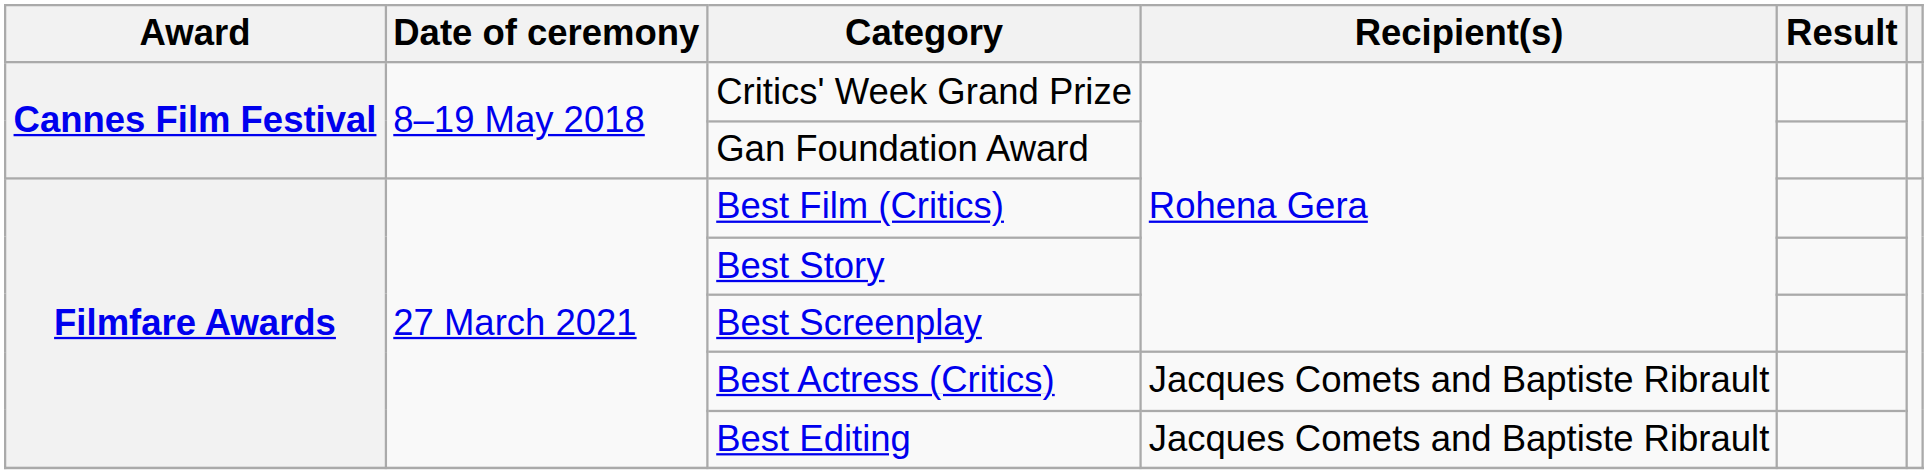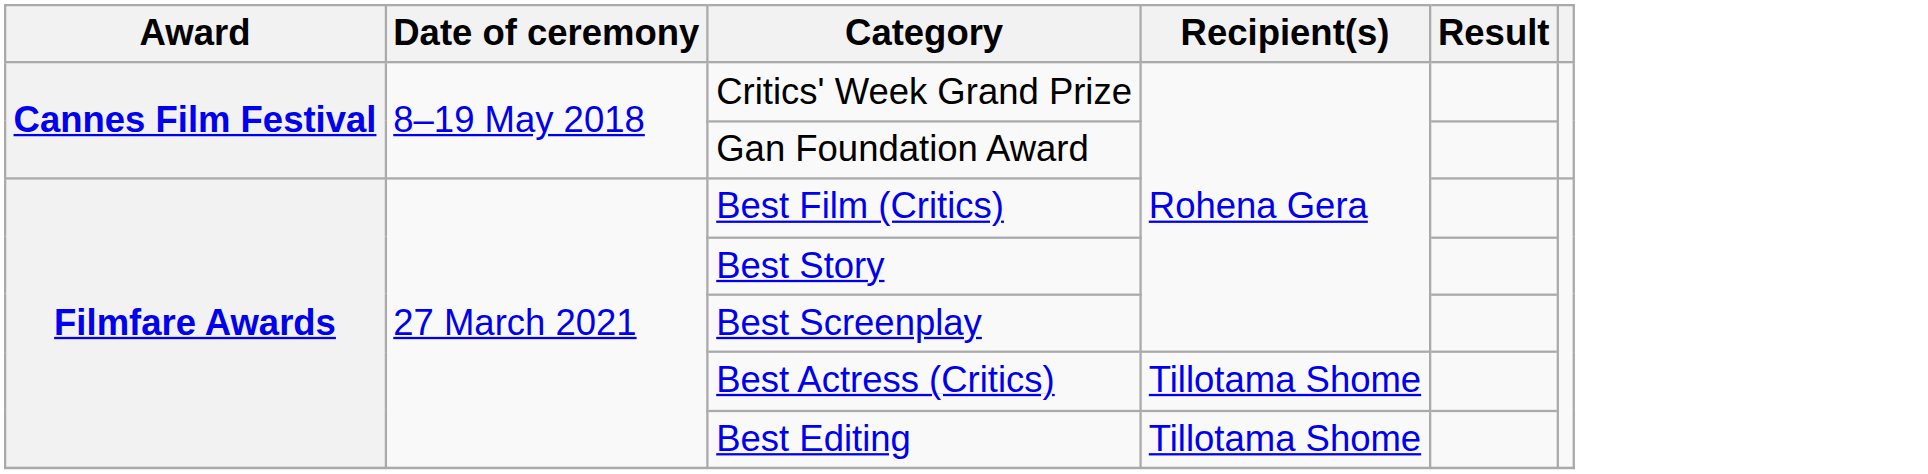Best Actress (Critics) | Recipient(s): Jacques Comets and Baptiste Ribrault -> Tillotama Shome
Best Editing | Recipient(s): Jacques Comets and Baptiste Ribrault -> Tillotama Shome
